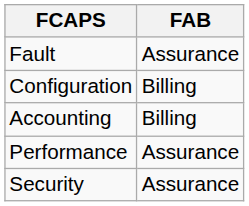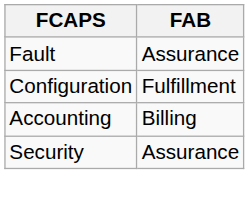Configuration | FAB: Billing -> Fulfillment
- row: Performance | Assurance
